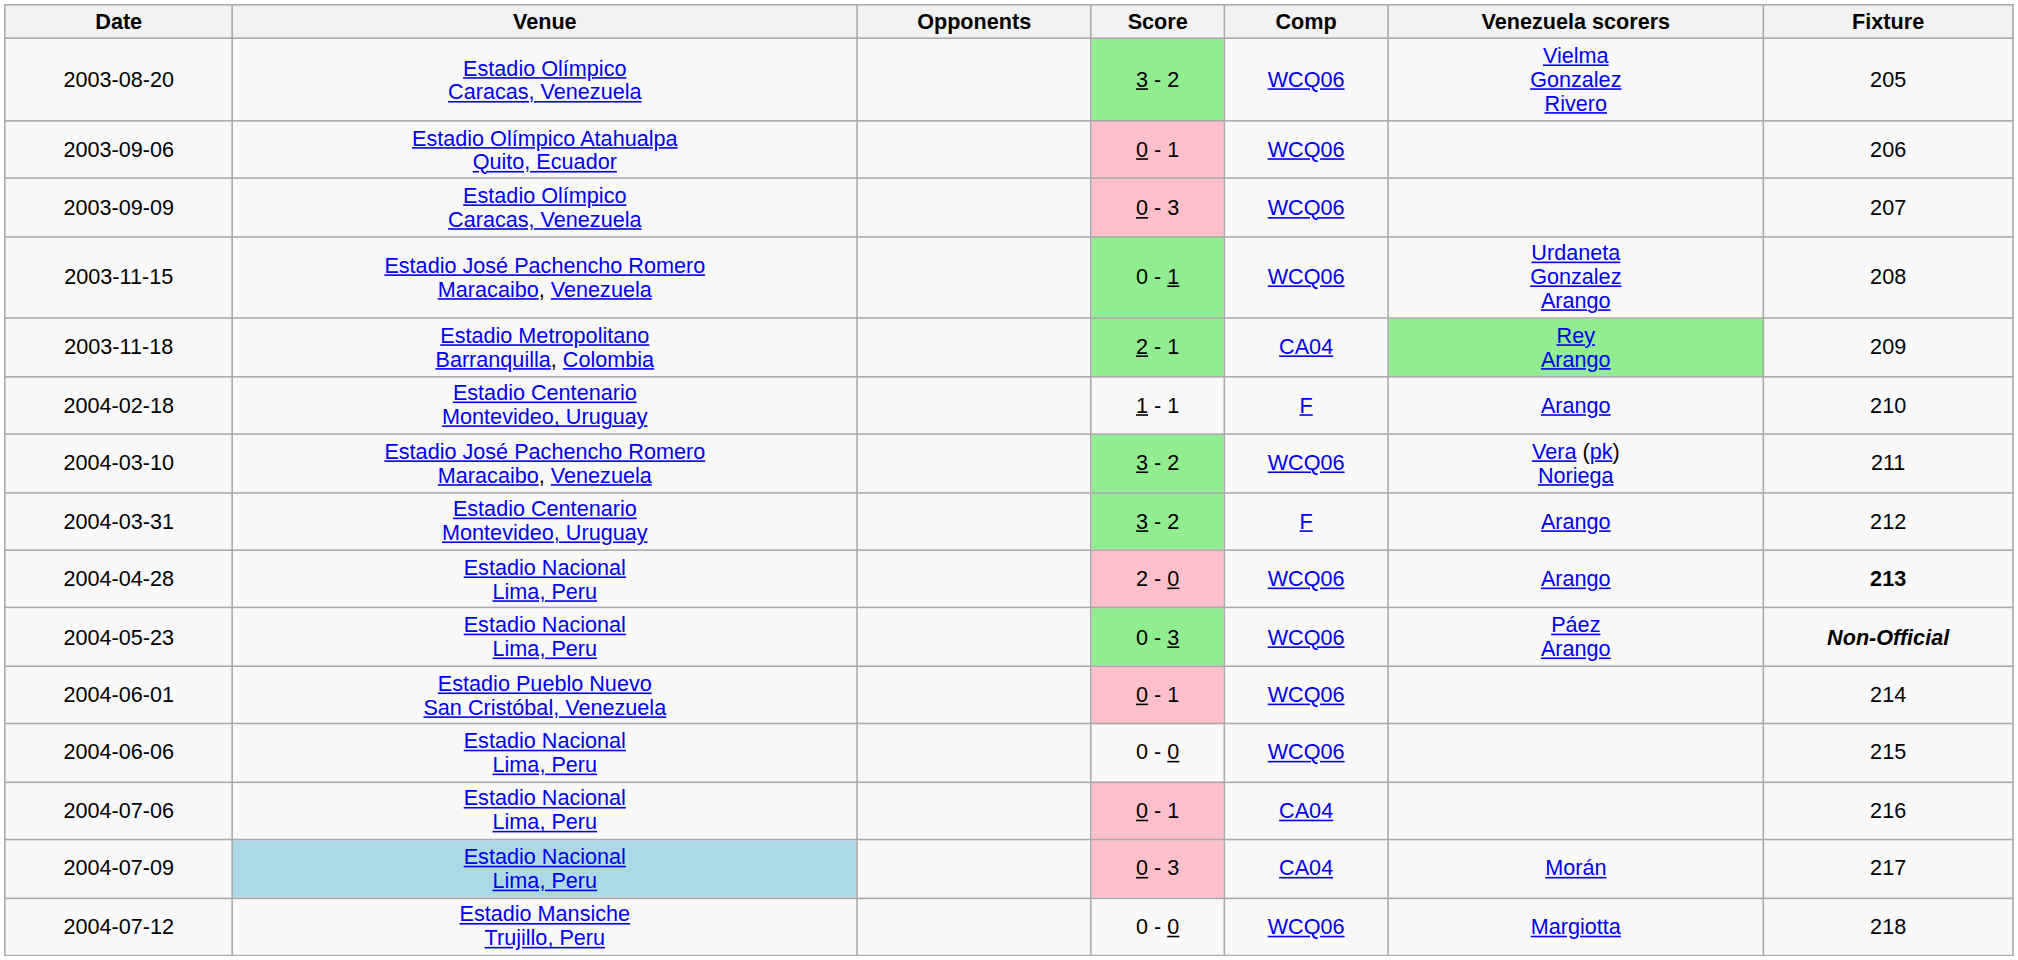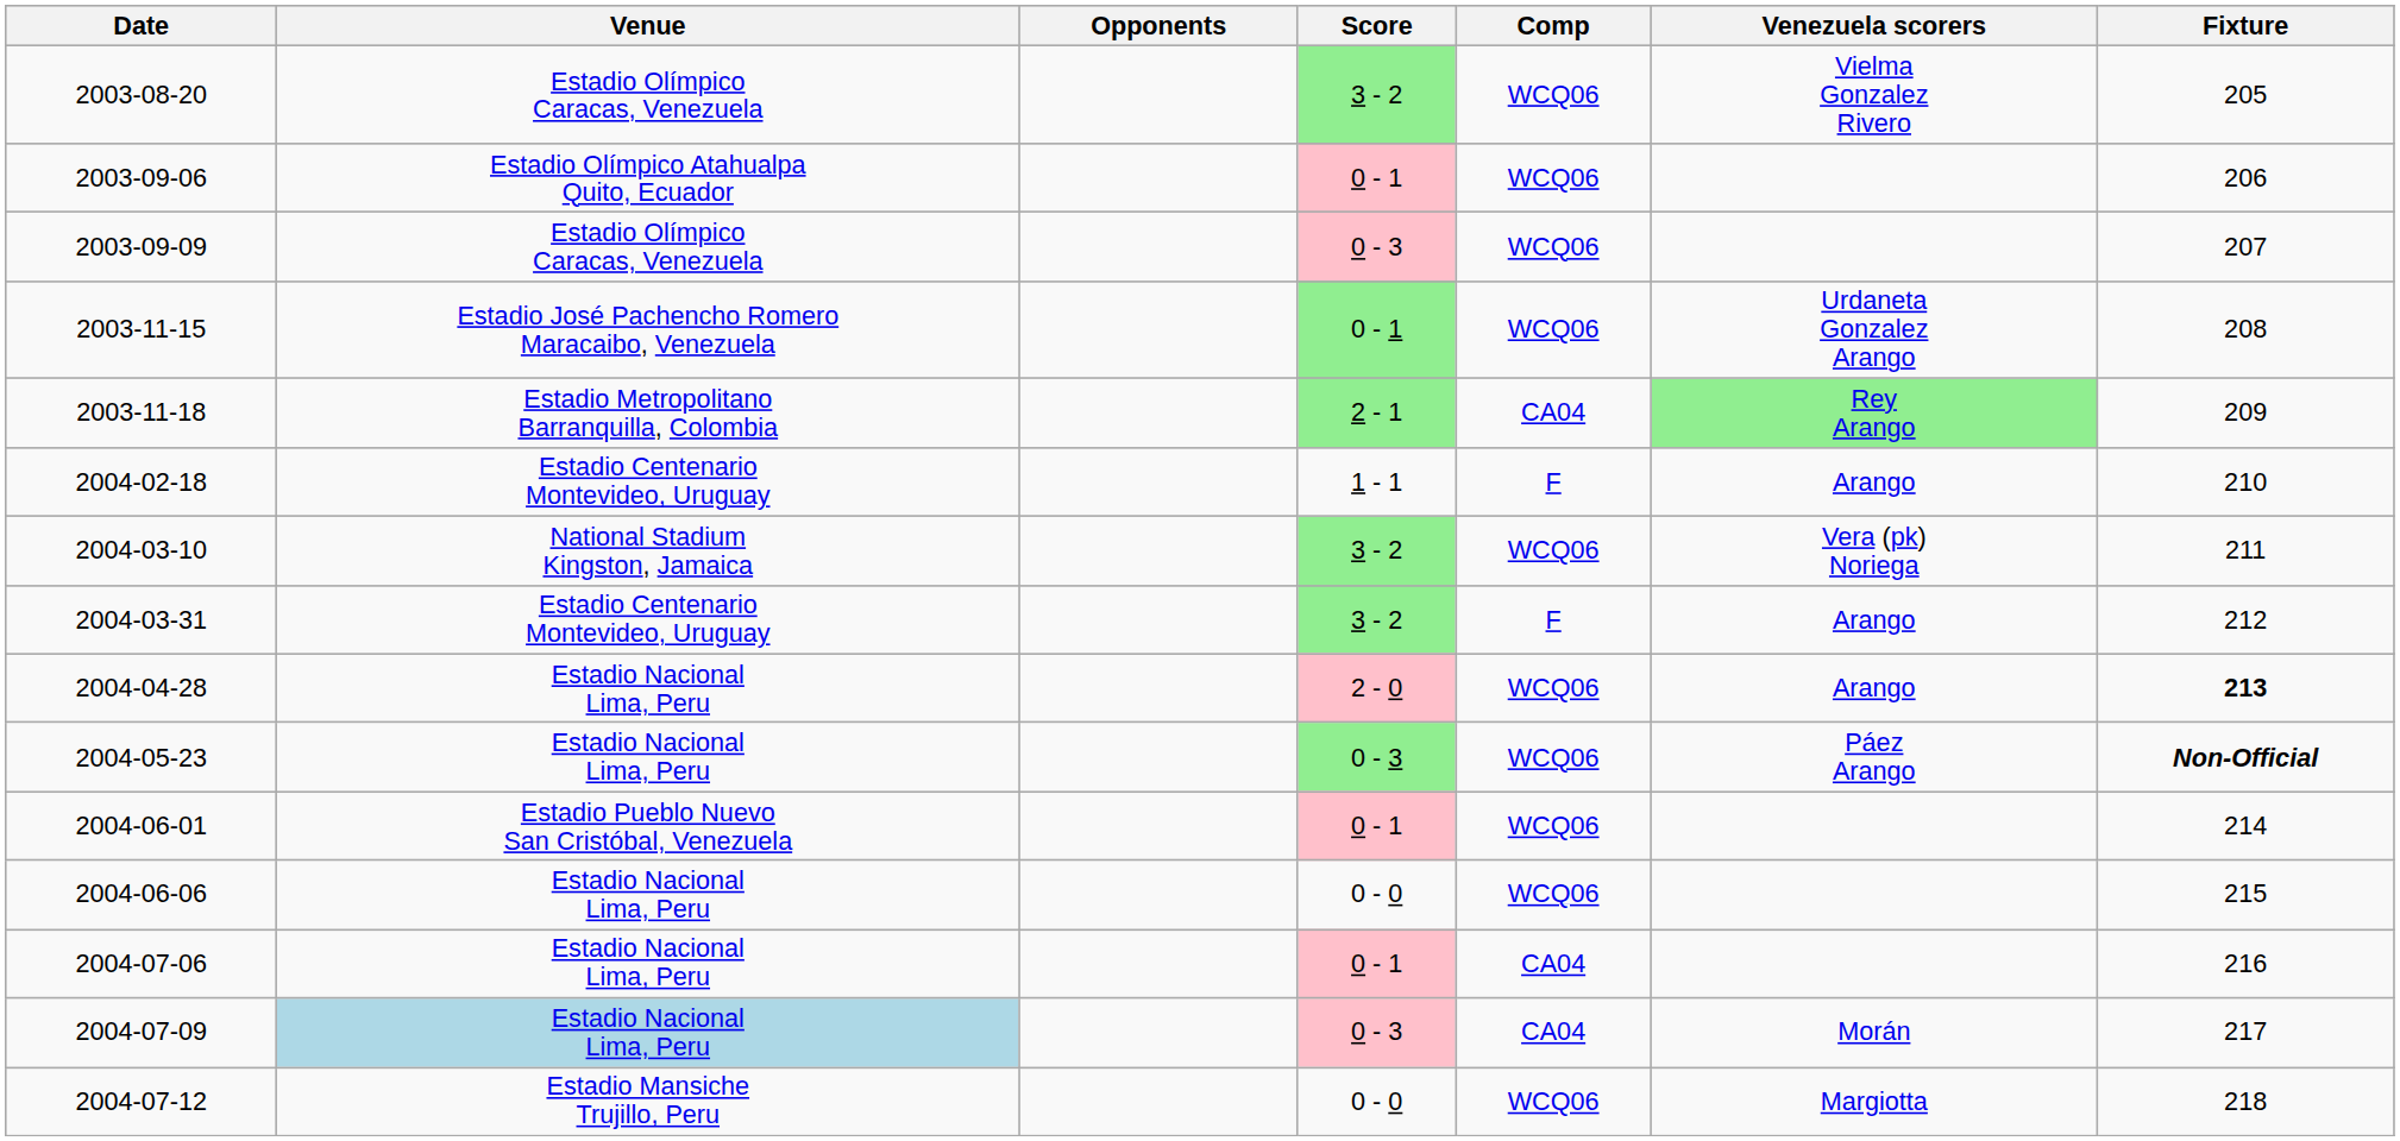2004-03-10 | Venue: Estadio José Pachencho Romero Maracaibo, Venezuela -> National Stadium Kingston, Jamaica
